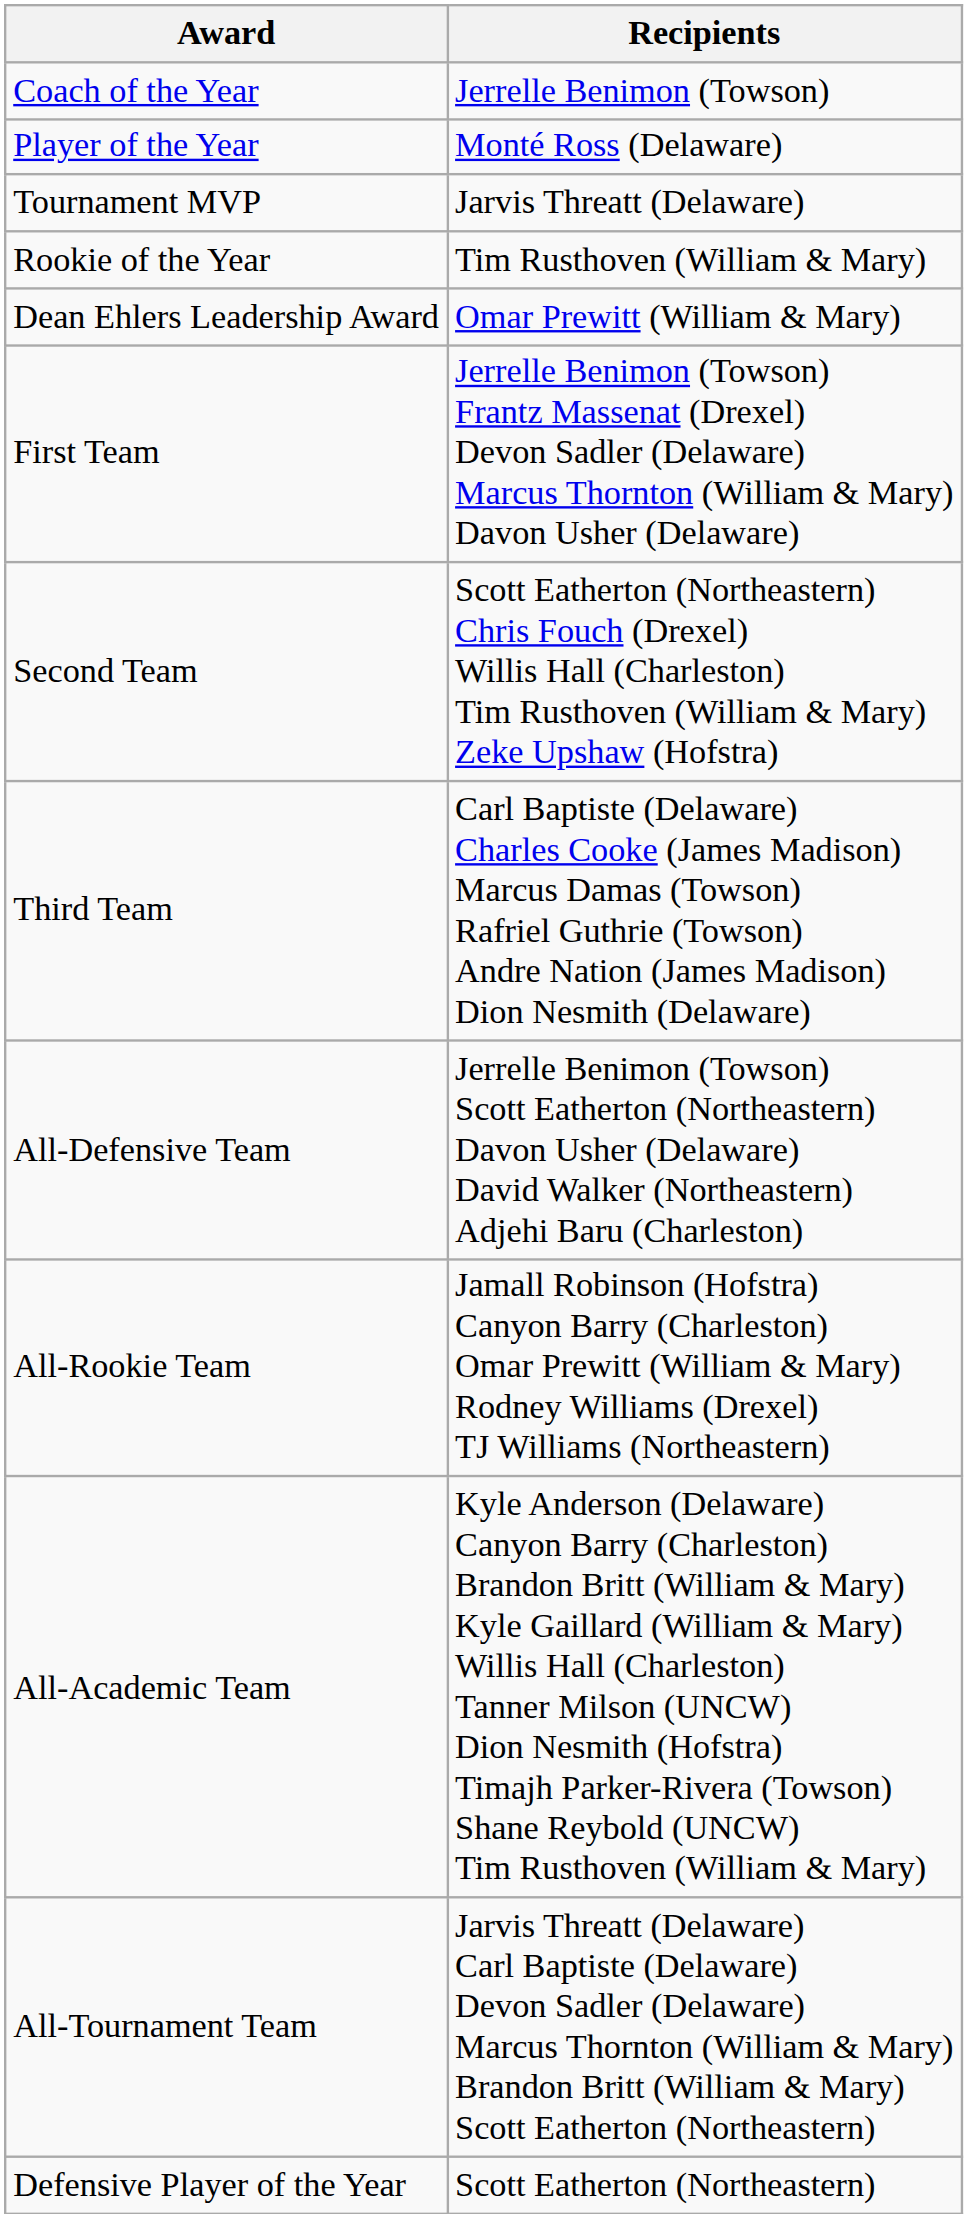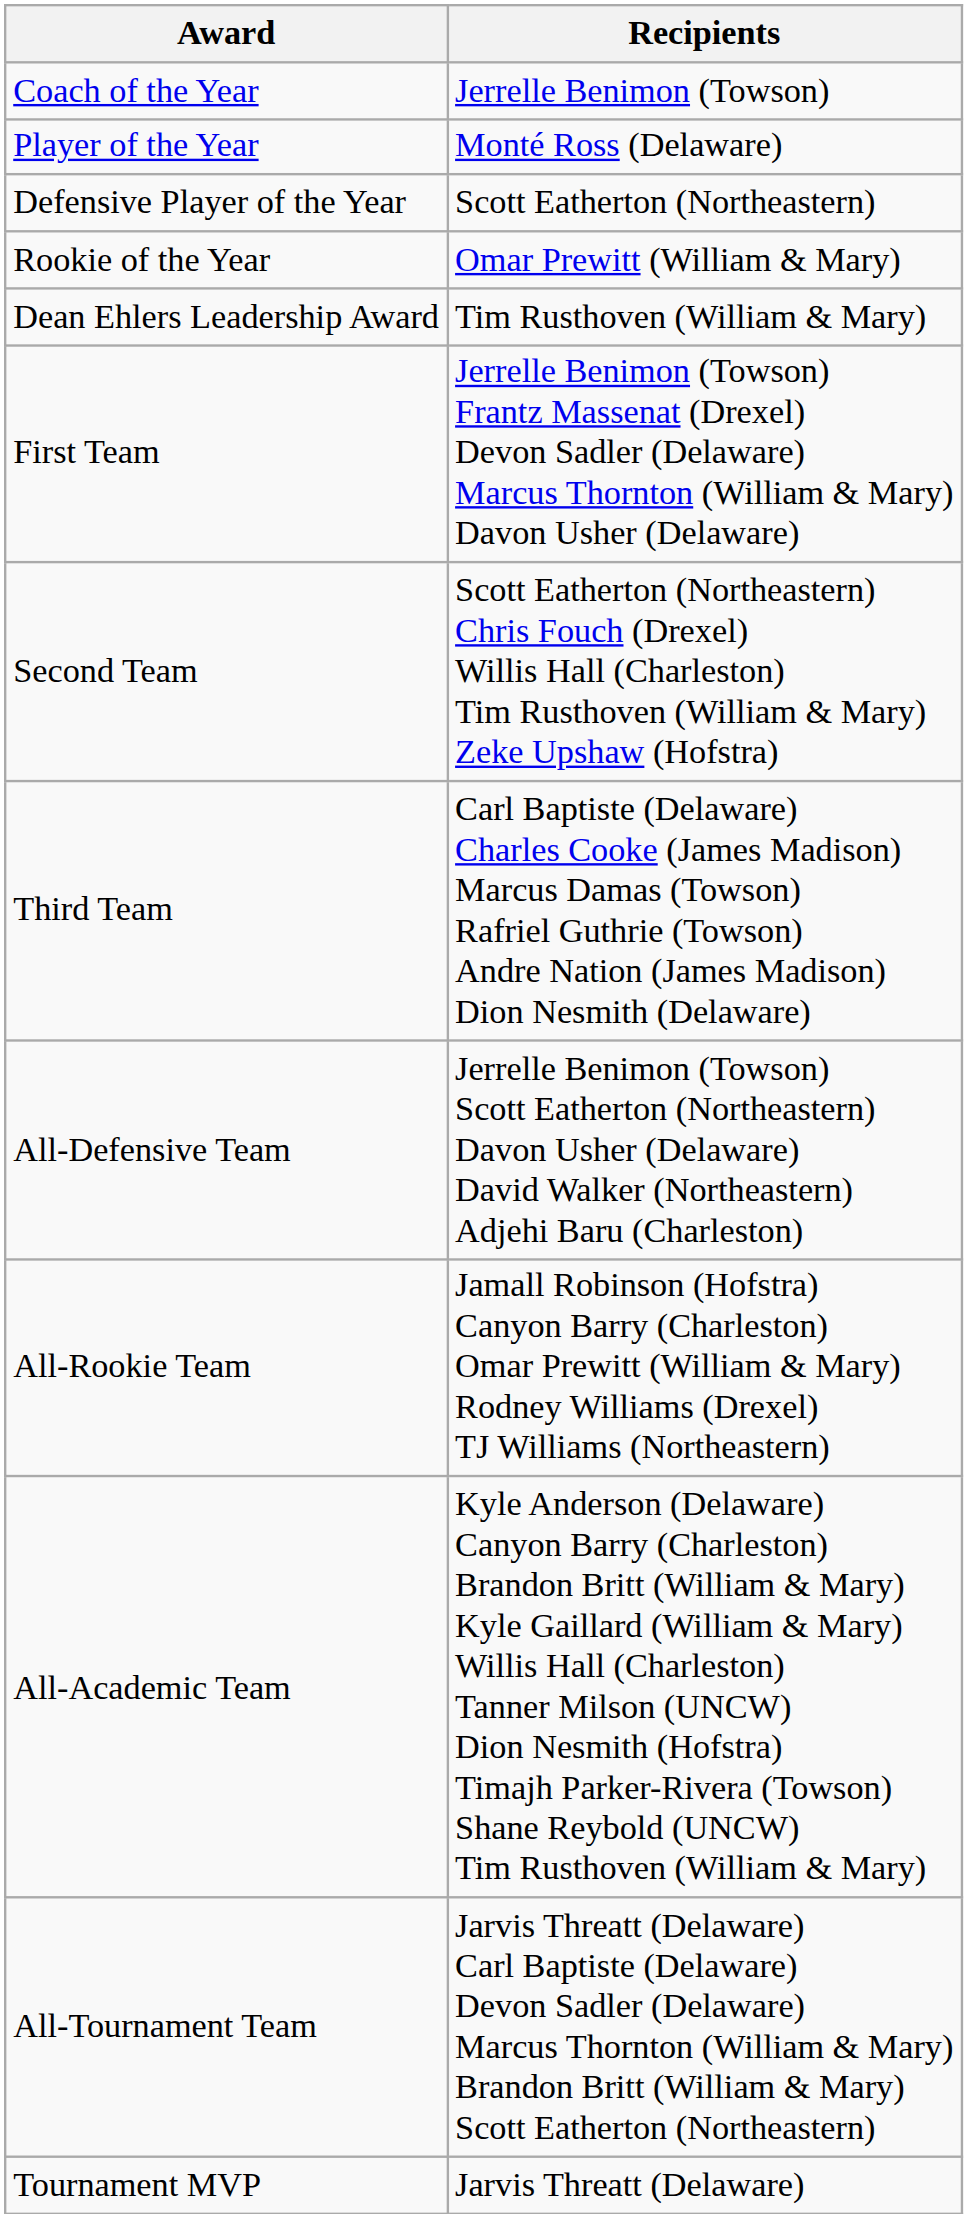rows swapped: Defensive Player of the Year <-> Tournament MVP
Rookie of the Year | Recipients: Tim Rusthoven (William & Mary) -> Omar Prewitt (William & Mary)
Dean Ehlers Leadership Award | Recipients: Omar Prewitt (William & Mary) -> Tim Rusthoven (William & Mary)
